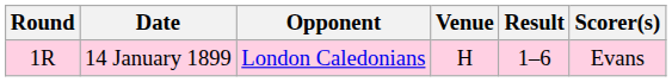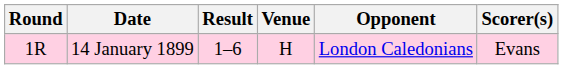columns swapped: Opponent <-> Result
